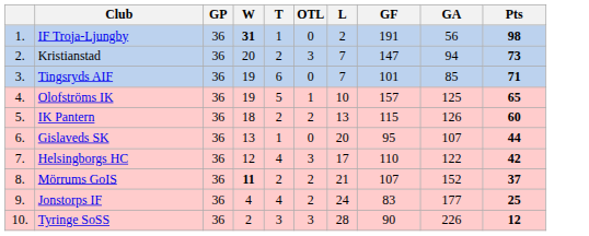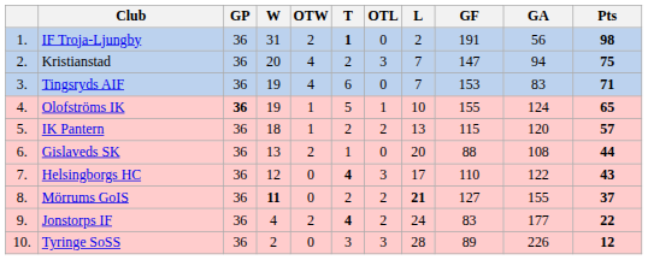+ column: OTW | 2 | 4 | 4 | 1 | 1 | 2 | 0 | 0 | 2 | 0
IF Troja-Ljungby | W: bold -> normal
IF Troja-Ljungby | T: normal -> bold
Kristianstad | Pts: 73 -> 75
Tingsryds AIF | GF: 101 -> 153
Tingsryds AIF | GA: 85 -> 83
Olofströms IK | GP: normal -> bold
Olofströms IK | GF: 157 -> 155
Olofströms IK | GA: 125 -> 124
IK Pantern | GA: 126 -> 120
IK Pantern | Pts: 60 -> 57
Gislaveds SK | GF: 95 -> 88
Gislaveds SK | GA: 107 -> 108
Helsingborgs HC | T: normal -> bold
Helsingborgs HC | Pts: 42 -> 43
Mörrums GoIS | L: normal -> bold
Mörrums GoIS | GF: 107 -> 127
Mörrums GoIS | GA: 152 -> 155
Jonstorps IF | T: normal -> bold
Jonstorps IF | Pts: 25 -> 22
Tyringe SoSS | GF: 90 -> 89
